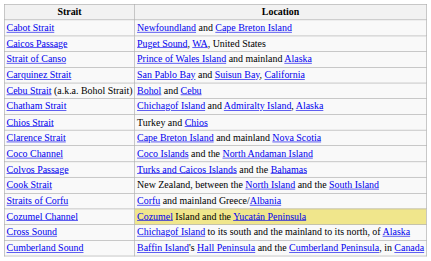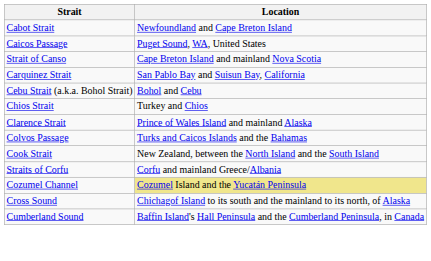Strait of Canso | Location: Prince of Wales Island and mainland Alaska -> Cape Breton Island and mainland Nova Scotia
- row: Chatham Strait | Chichagof Island and Admiralty Island, Alaska
Clarence Strait | Location: Cape Breton Island and mainland Nova Scotia -> Prince of Wales Island and mainland Alaska
- row: Coco Channel | Coco Islands and the North Andaman Island
